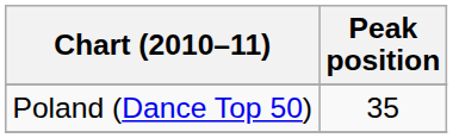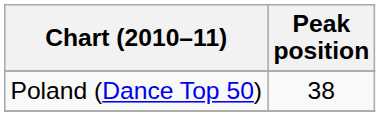Poland (Dance Top 50) | Peak position: 35 -> 38
